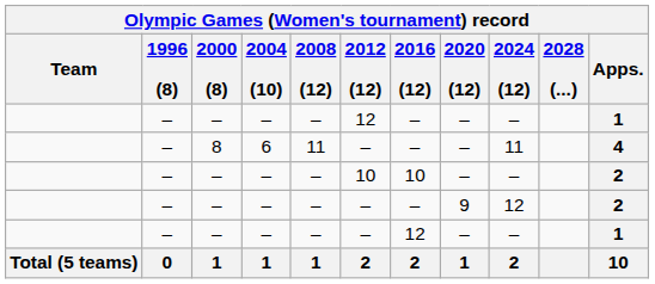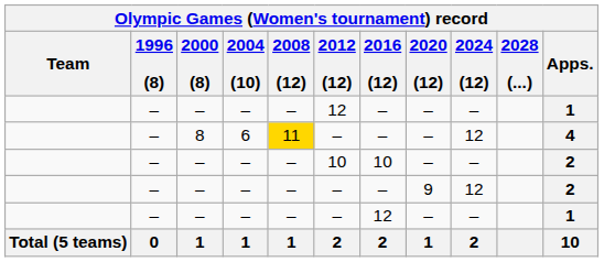8 | 2008 (12): no background -> gold background
8 | 2024 (12): 11 -> 12
